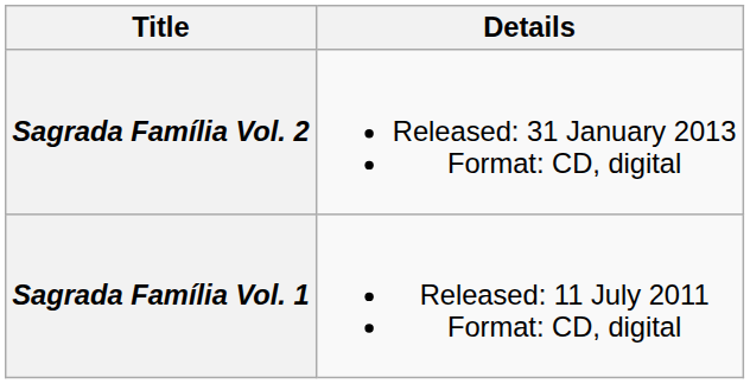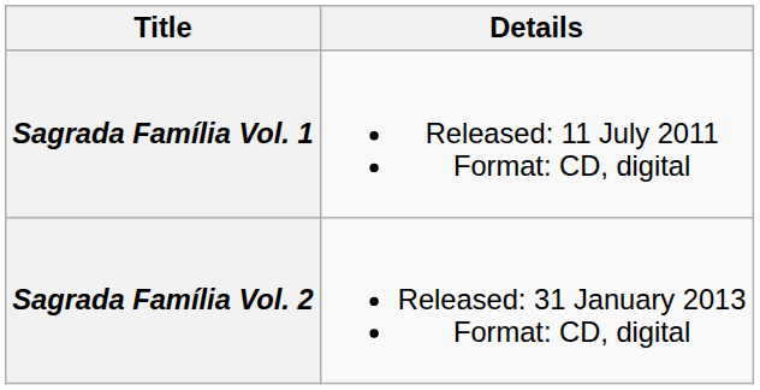rows swapped: Sagrada Família Vol. 1 <-> Sagrada Família Vol. 2
